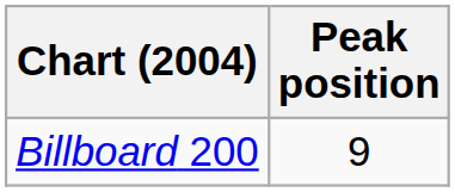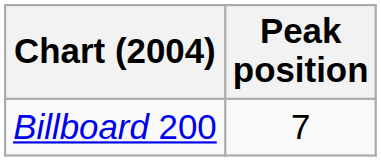Billboard 200 | Peak position: 9 -> 7
